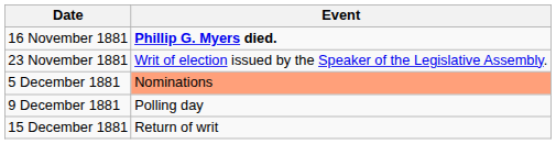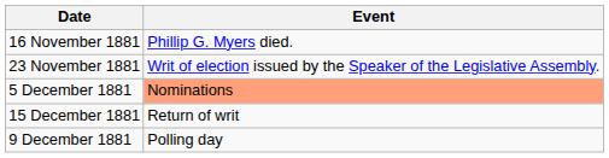16 November 1881 | Event: bold -> normal
rows swapped: 9 December 1881 <-> 15 December 1881
